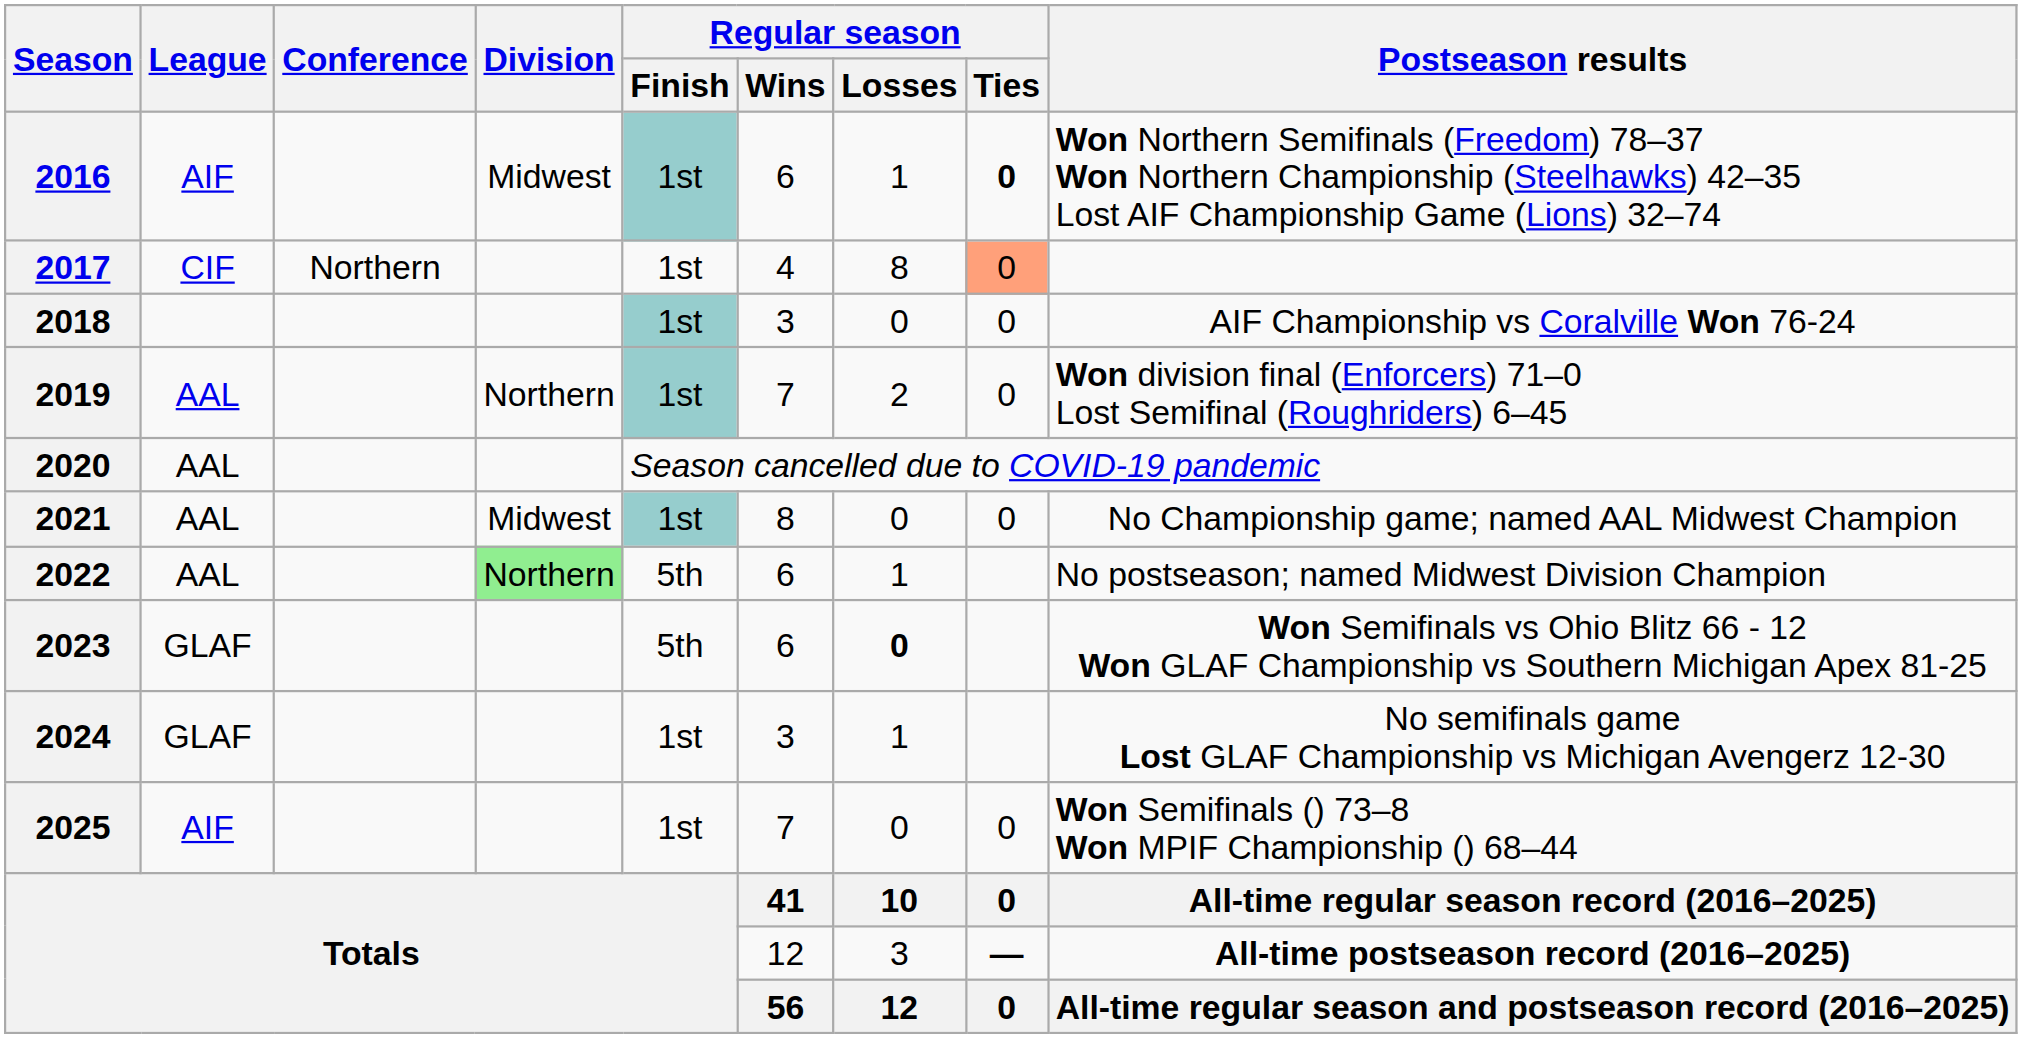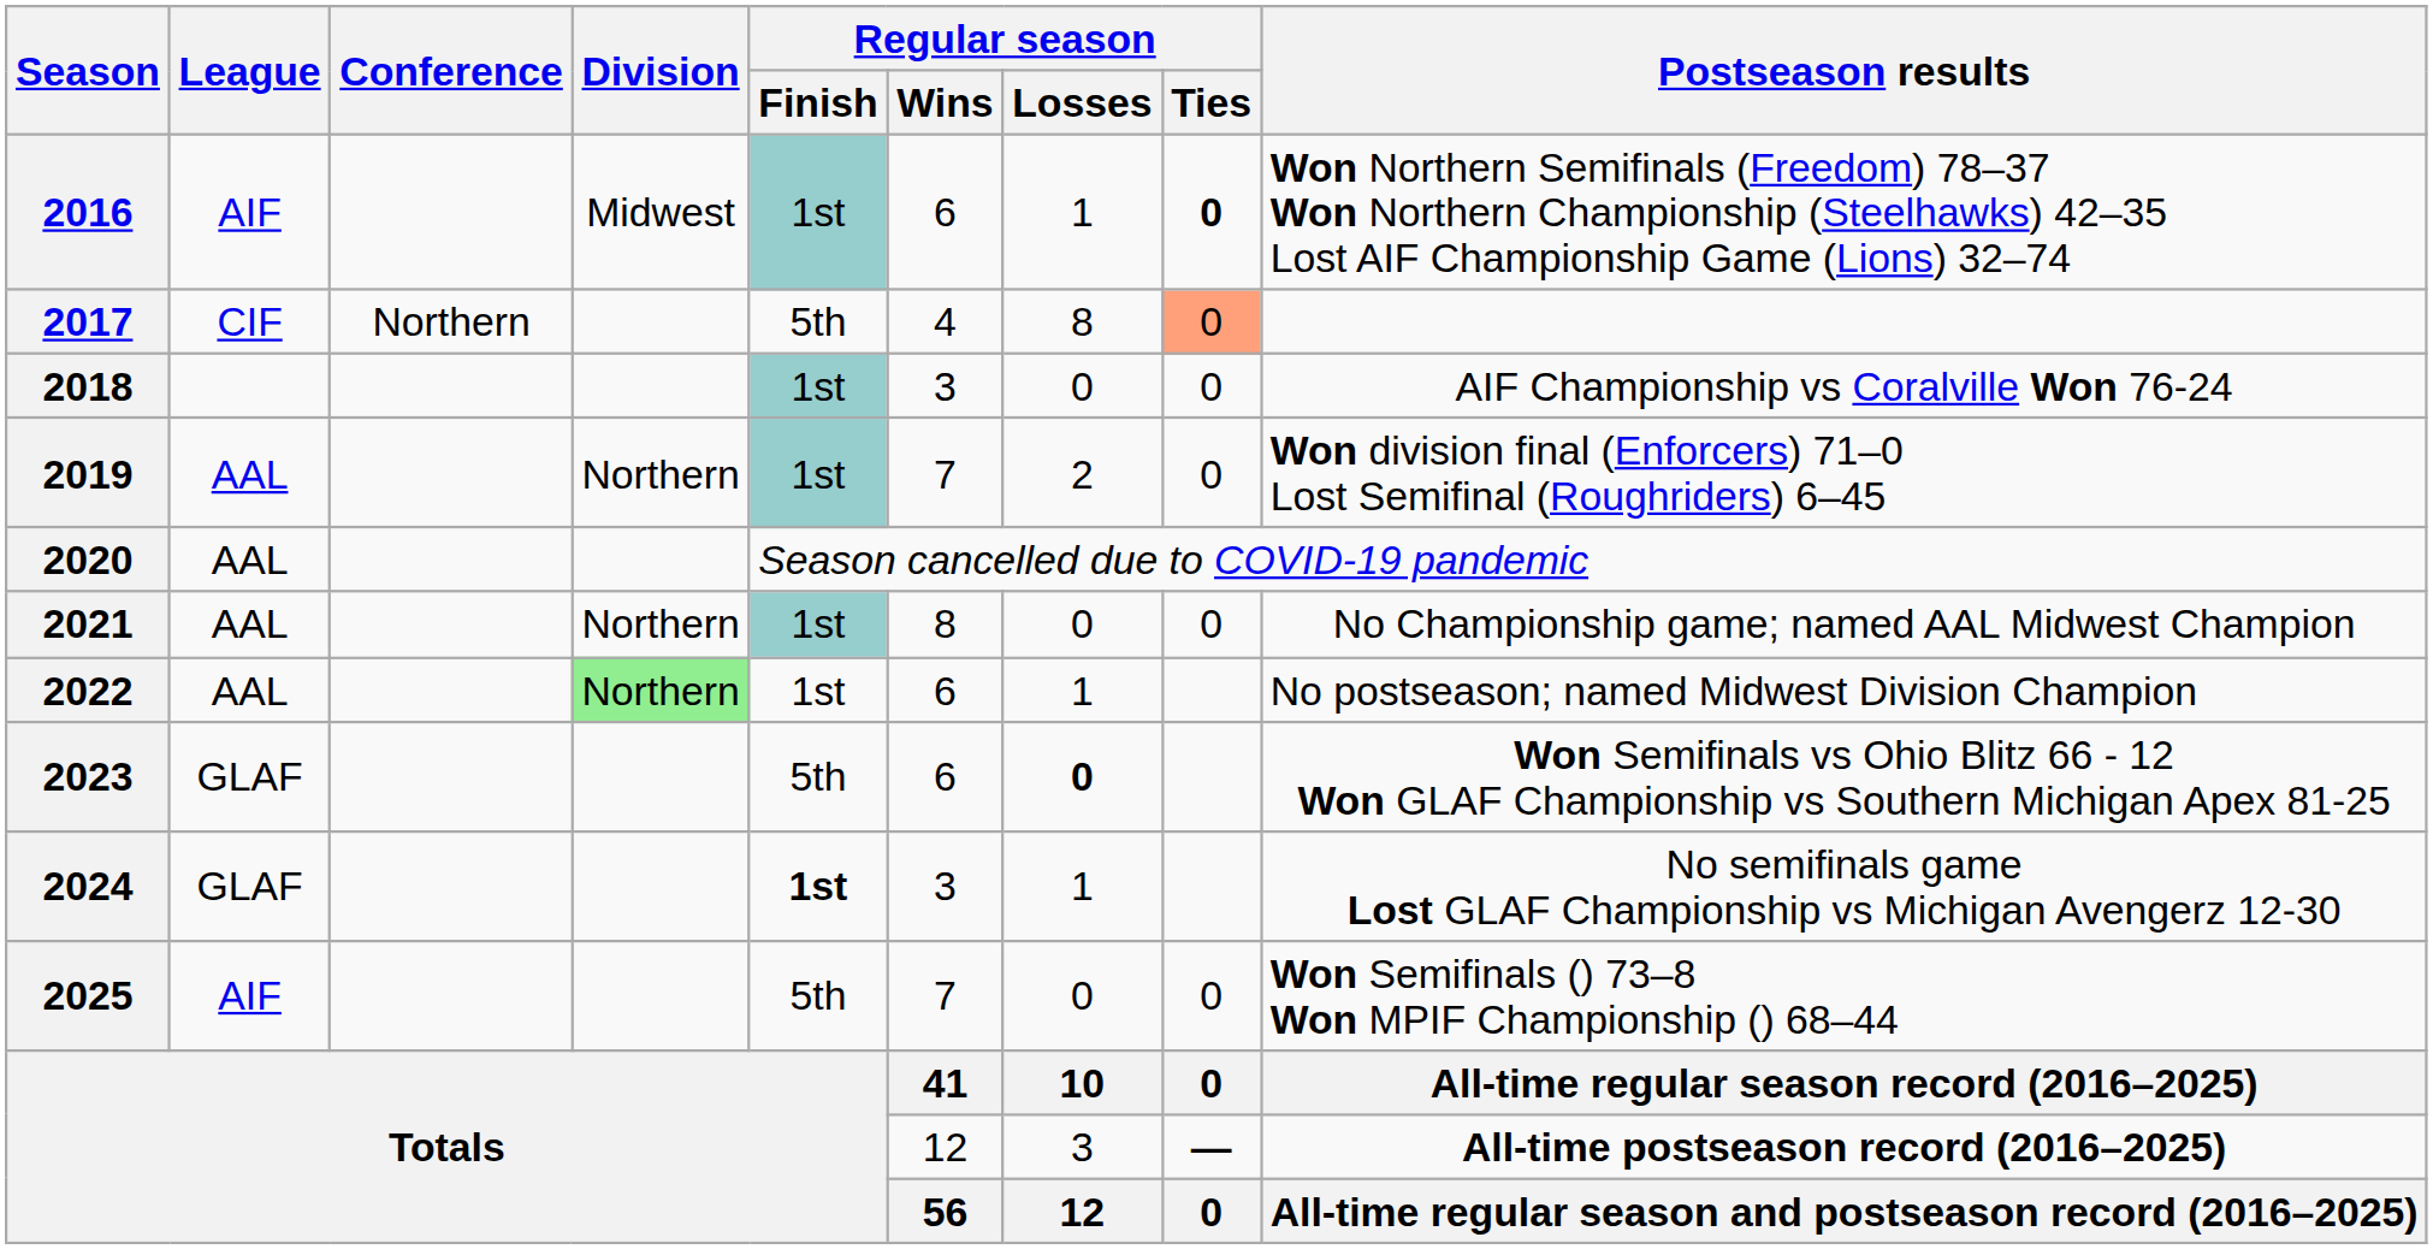2017 | Regular season / Finish: 1st -> 5th
2021 | Division: Midwest -> Northern
2022 | Regular season / Finish: 5th -> 1st
2024 | Regular season / Finish: normal -> bold
2025 | Regular season / Finish: 1st -> 5th
